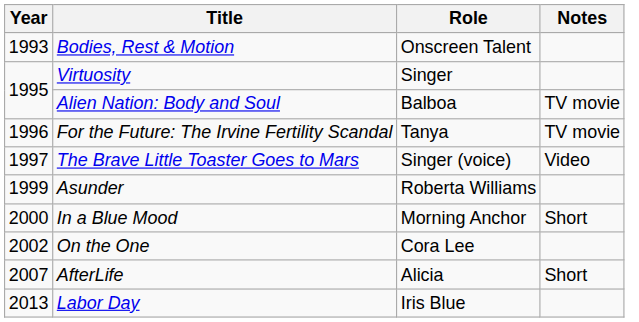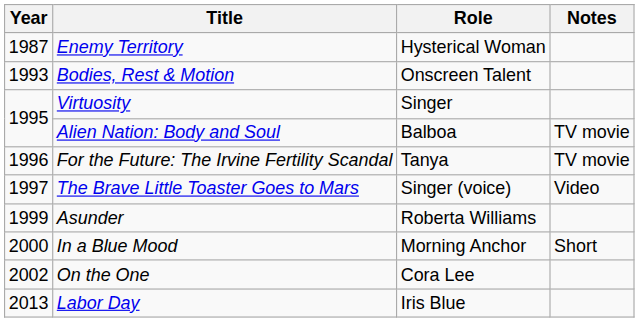+ row: 1987 | Enemy Territory | Hysterical Woman
- row: 2007 | AfterLife | Alicia | Short
